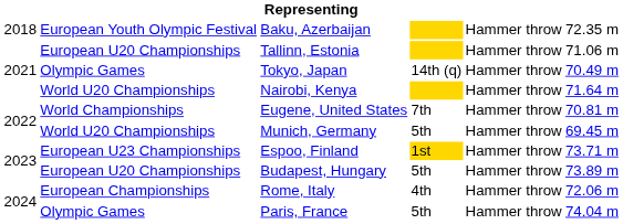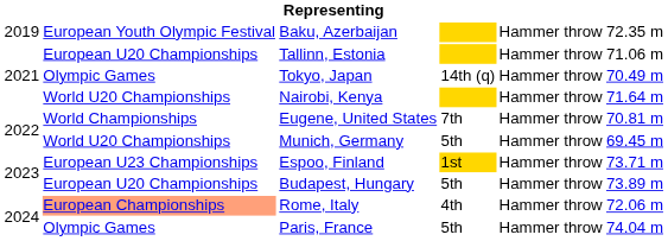Baku, Azerbaijan | column 1: 2018 -> 2019
Rome, Italy | column 2: no background -> lightsalmon background
